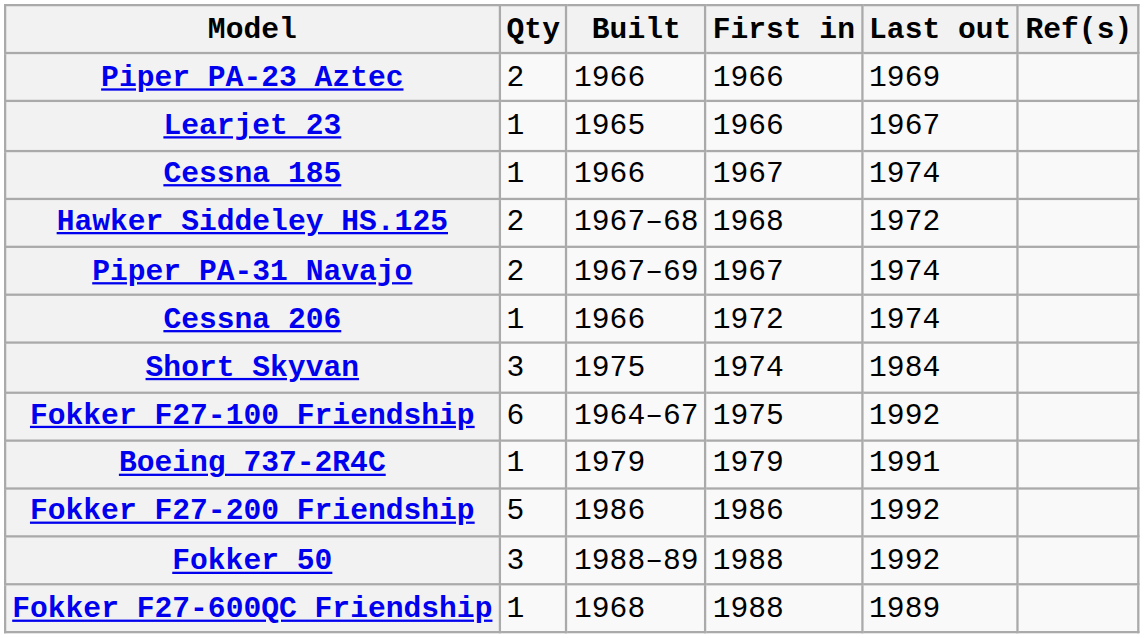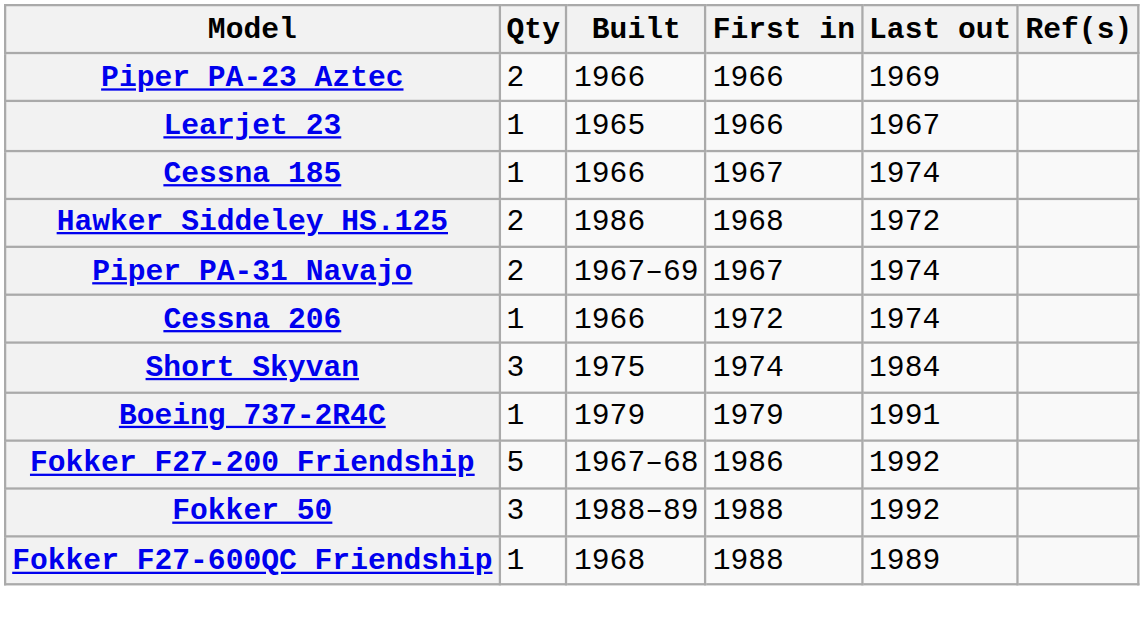Hawker Siddeley HS.125 | Built: 1967–68 -> 1986
- row: Fokker F27-100 Friendship | 6 | 1964–67 | 1975 | 1992
Fokker F27-200 Friendship | Built: 1986 -> 1967–68
